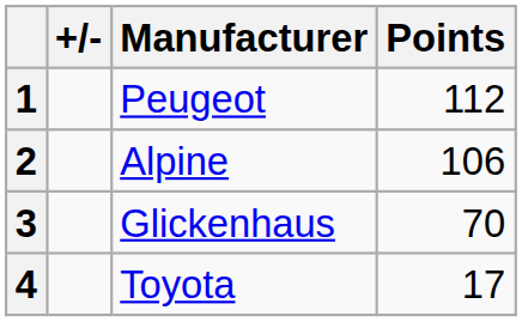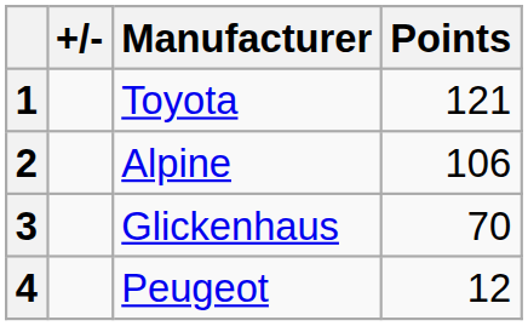1 | Manufacturer: Peugeot -> Toyota
1 | Points: 112 -> 121
4 | Manufacturer: Toyota -> Peugeot
4 | Points: 17 -> 12
